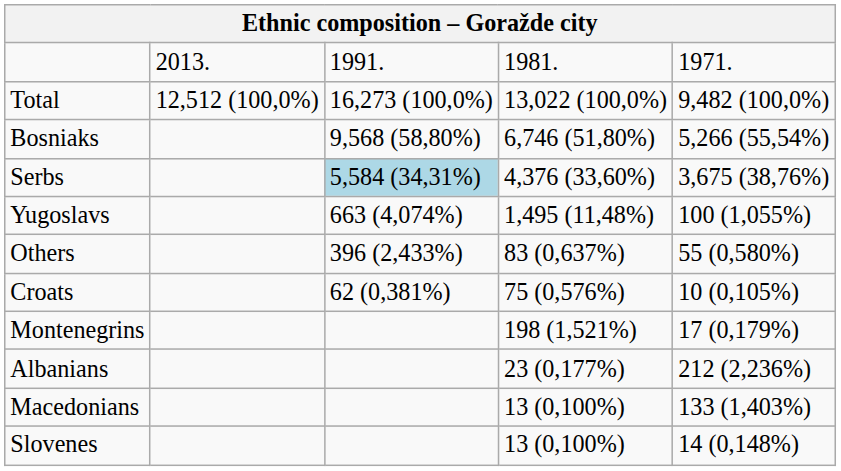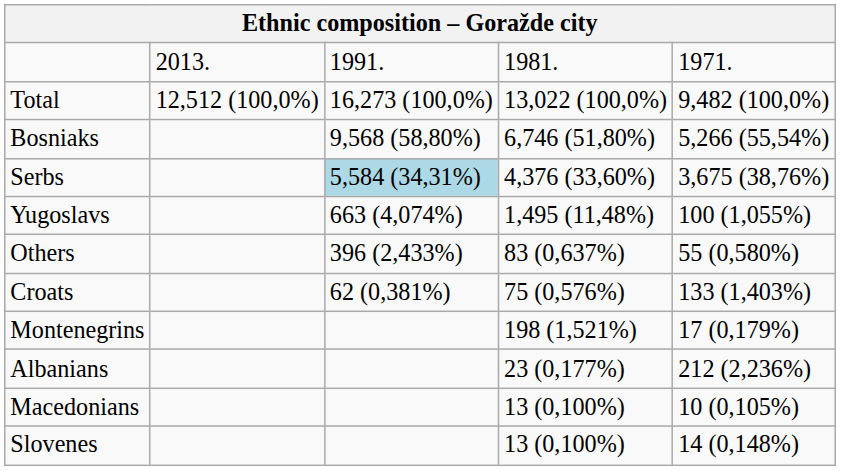Croats | column 5: 10 (0,105%) -> 133 (1,403%)
Macedonians | column 5: 133 (1,403%) -> 10 (0,105%)
